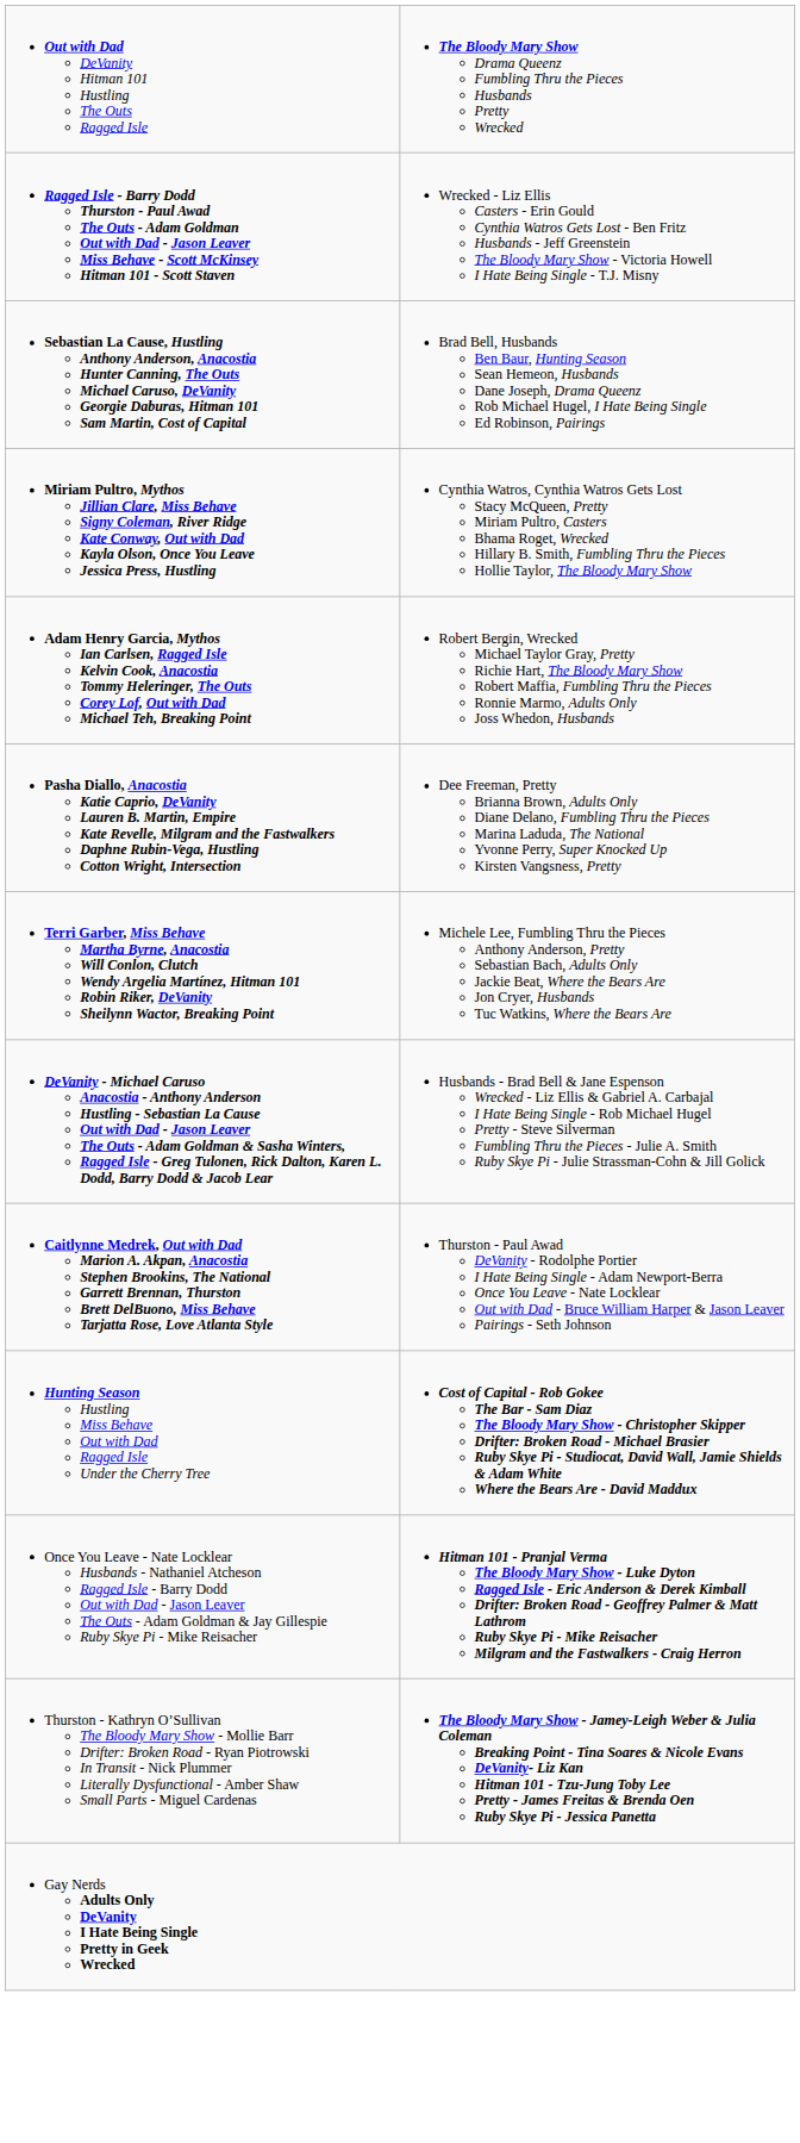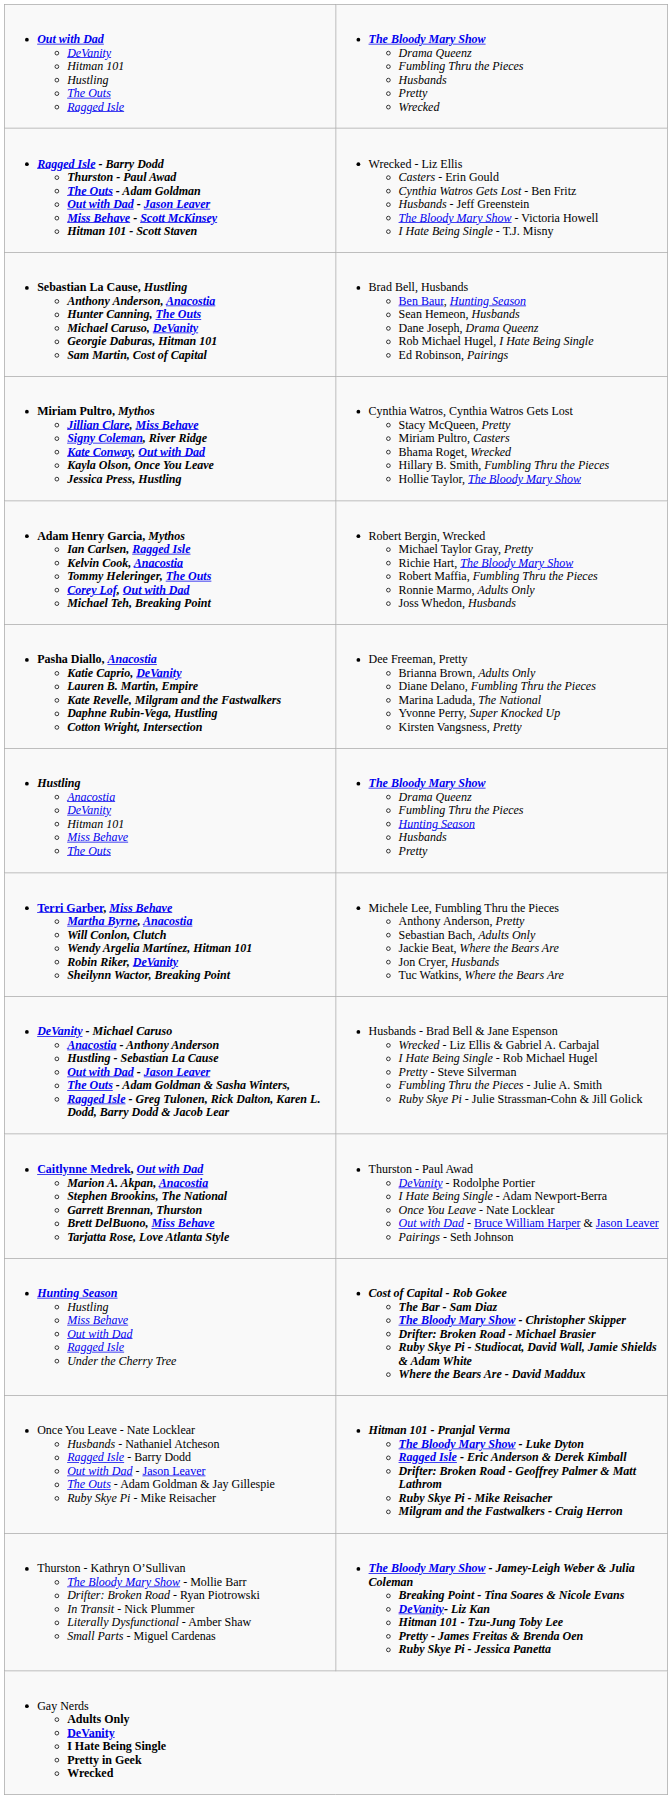+ row: Hustling Anacostia DeVanity Hitman 101 Miss Behave The Outs | The Bloody Mary Show Drama Queenz Fumbling Thru the Pieces Hunting Season Husbands Pretty
